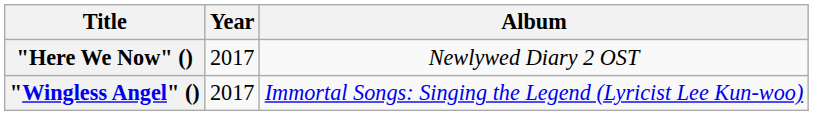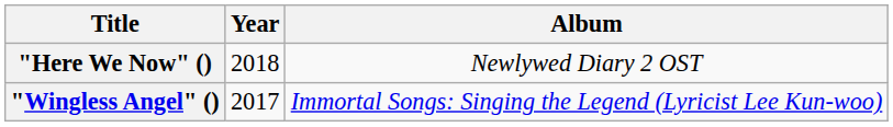"Here We Now" () | Year: 2017 -> 2018
